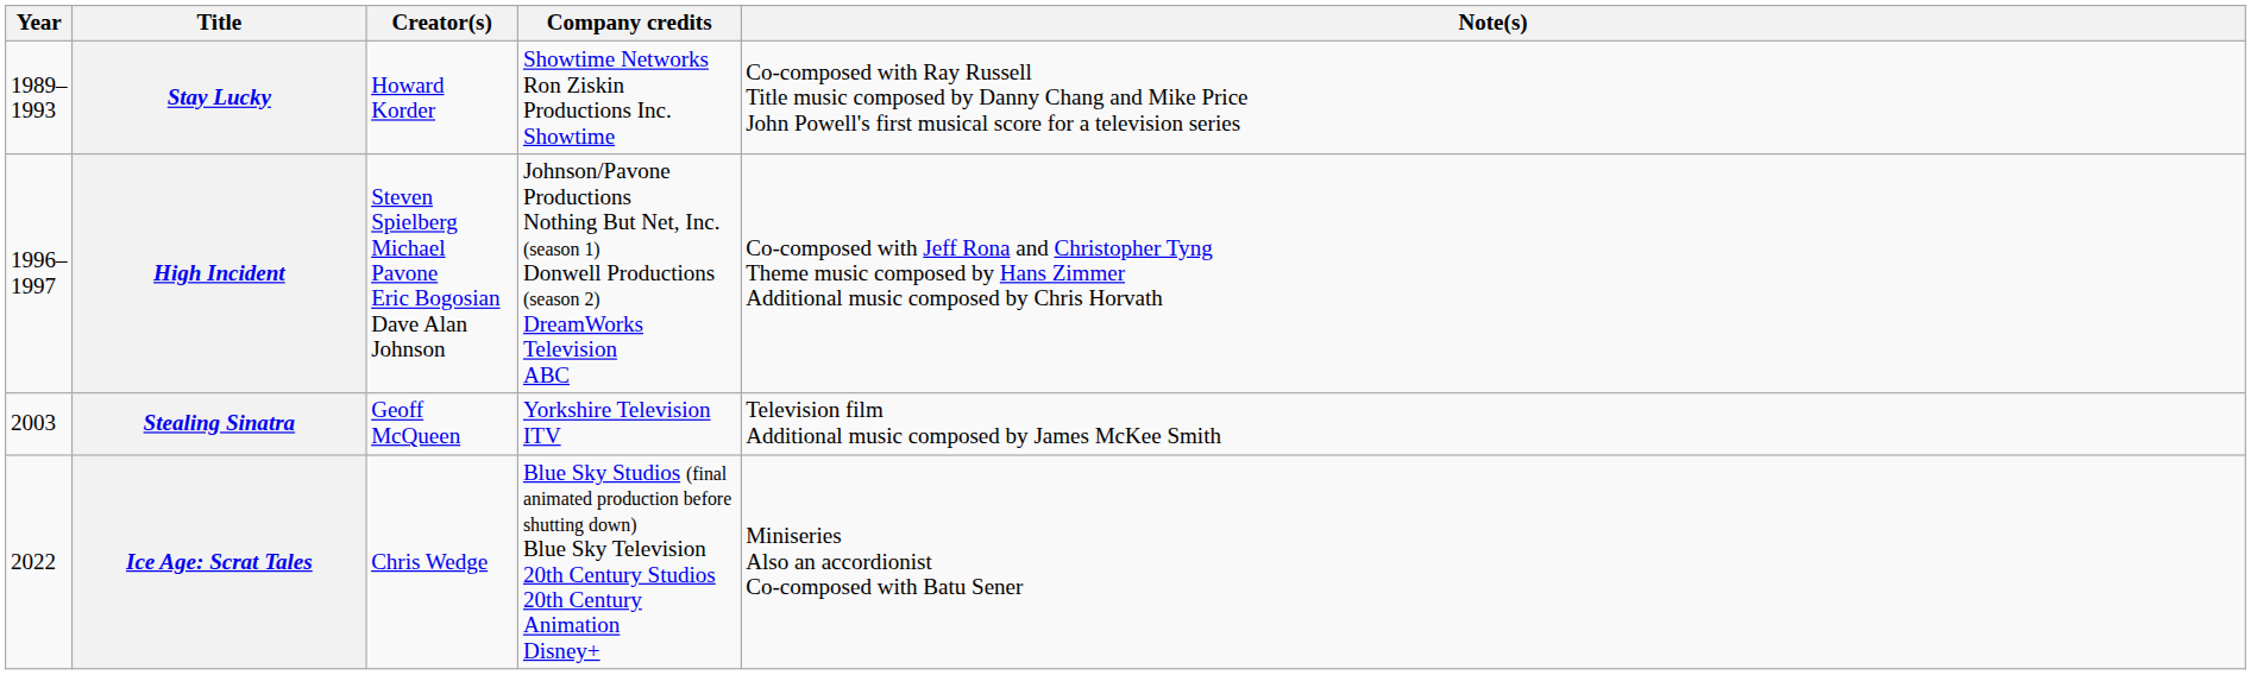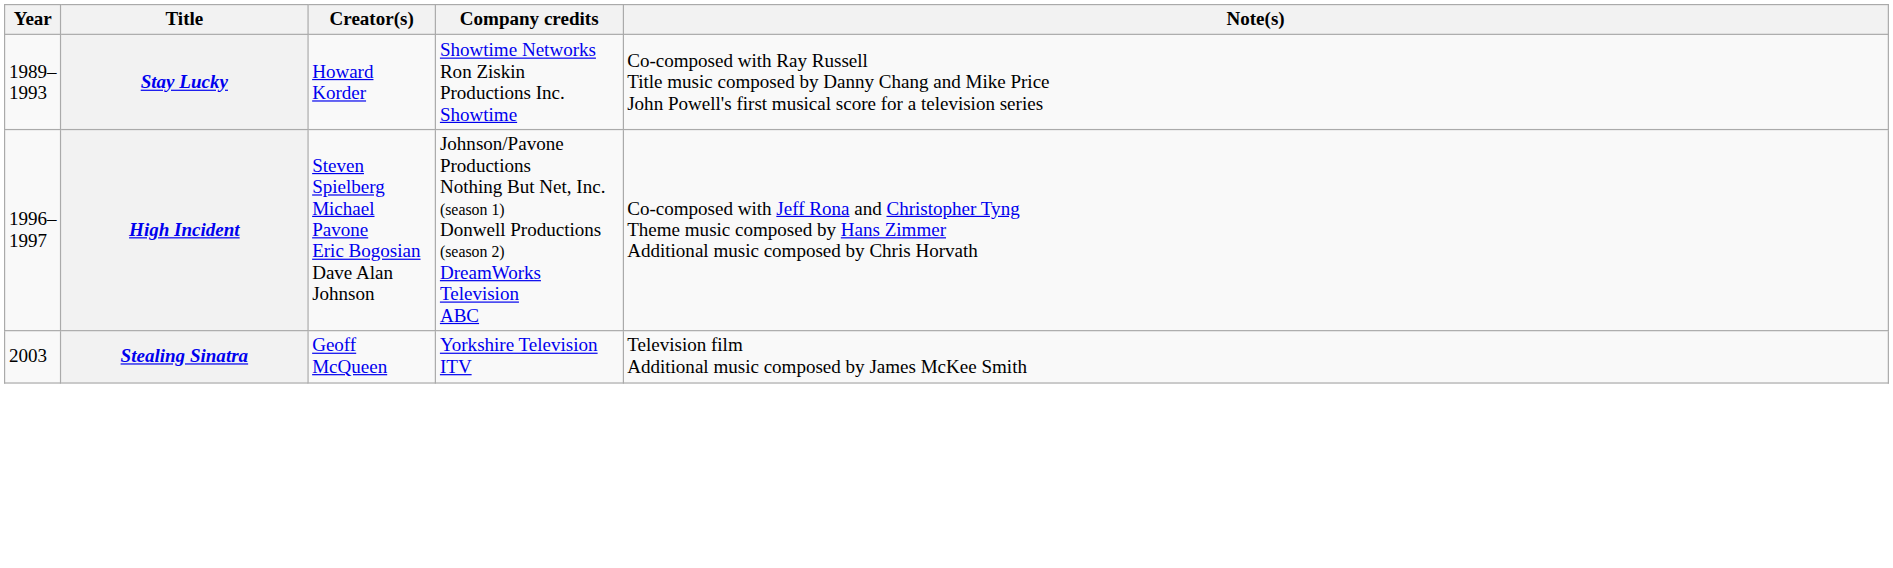- row: 2022 | Ice Age: Scrat Tales | Chris Wedge | Blue Sky Studios (final animated production before shutting down) Blue Sky Television 20th Century Studios 20th Century Animation Disney+ | Miniseries Also an accordionist Co-composed with Batu Sener
